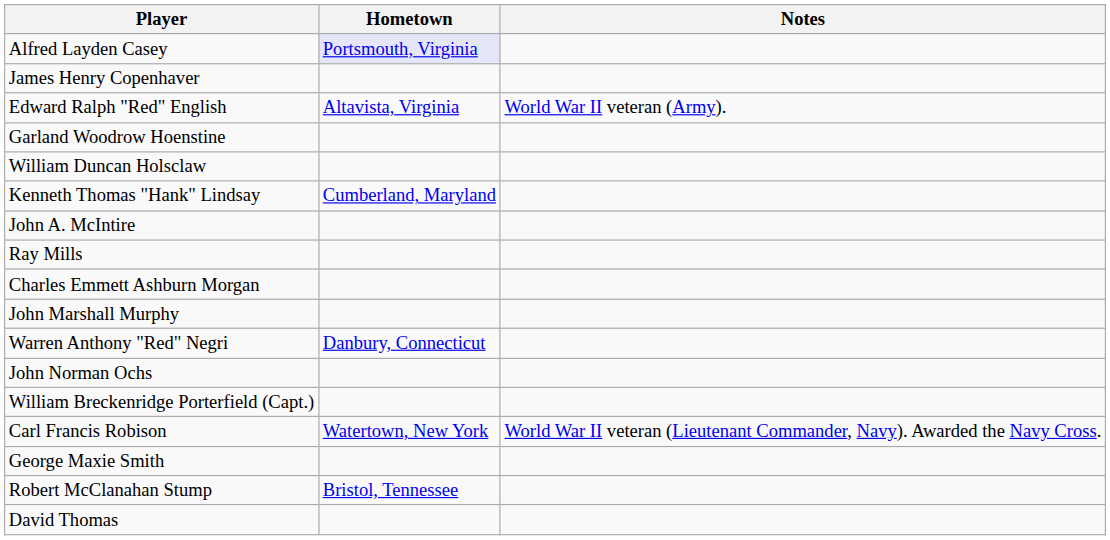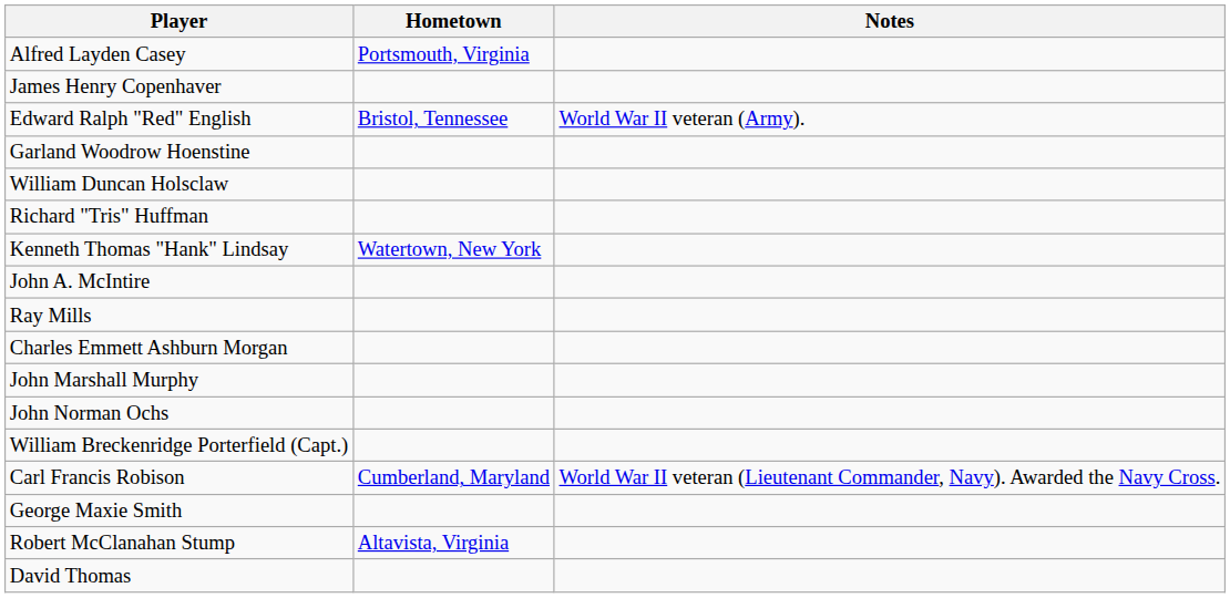Alfred Layden Casey | Hometown: lavender background -> no background
Edward Ralph "Red" English | Hometown: Altavista, Virginia -> Bristol, Tennessee
+ row: Richard "Tris" Huffman
Kenneth Thomas "Hank" Lindsay | Hometown: Cumberland, Maryland -> Watertown, New York
- row: Warren Anthony "Red" Negri | Danbury, Connecticut
Carl Francis Robison | Hometown: Watertown, New York -> Cumberland, Maryland
Robert McClanahan Stump | Hometown: Bristol, Tennessee -> Altavista, Virginia
